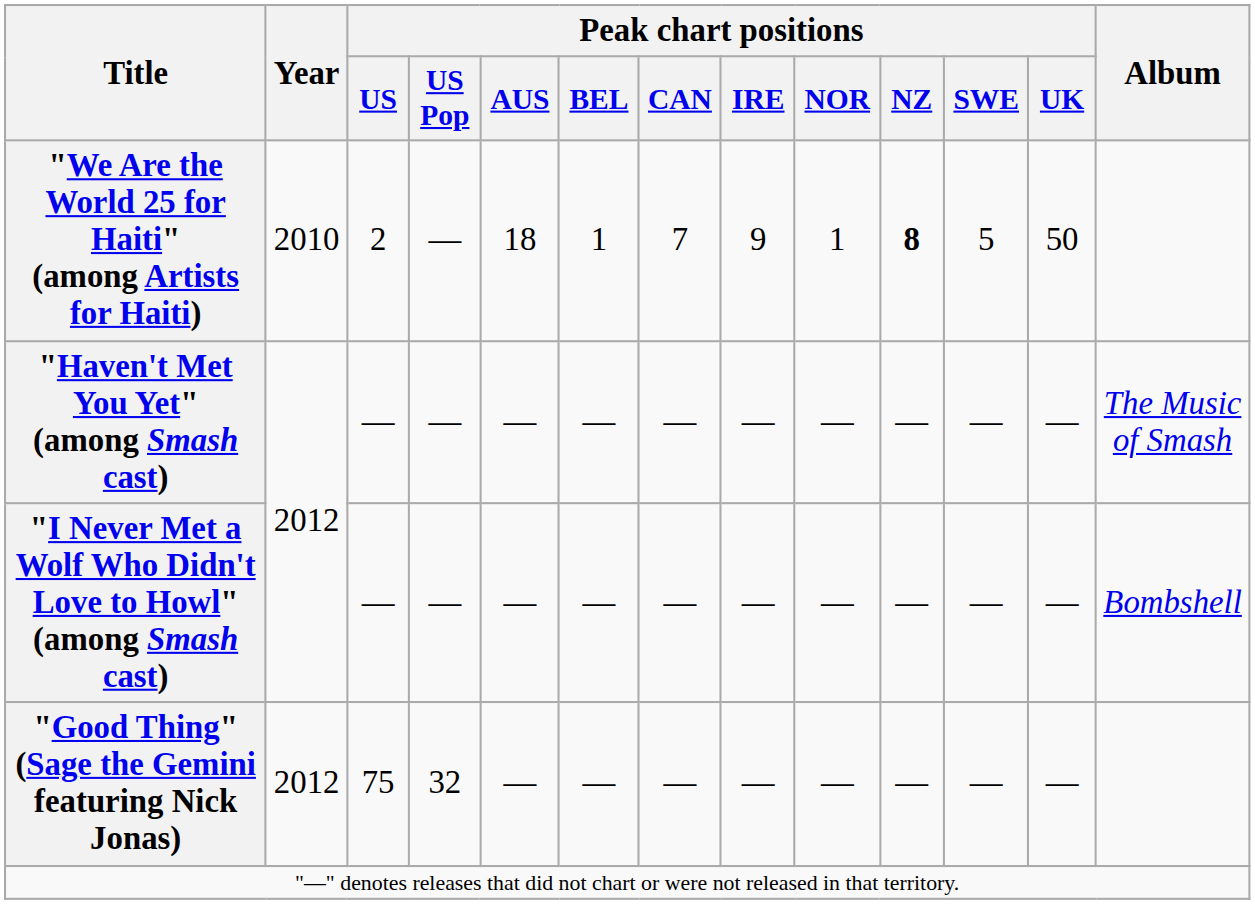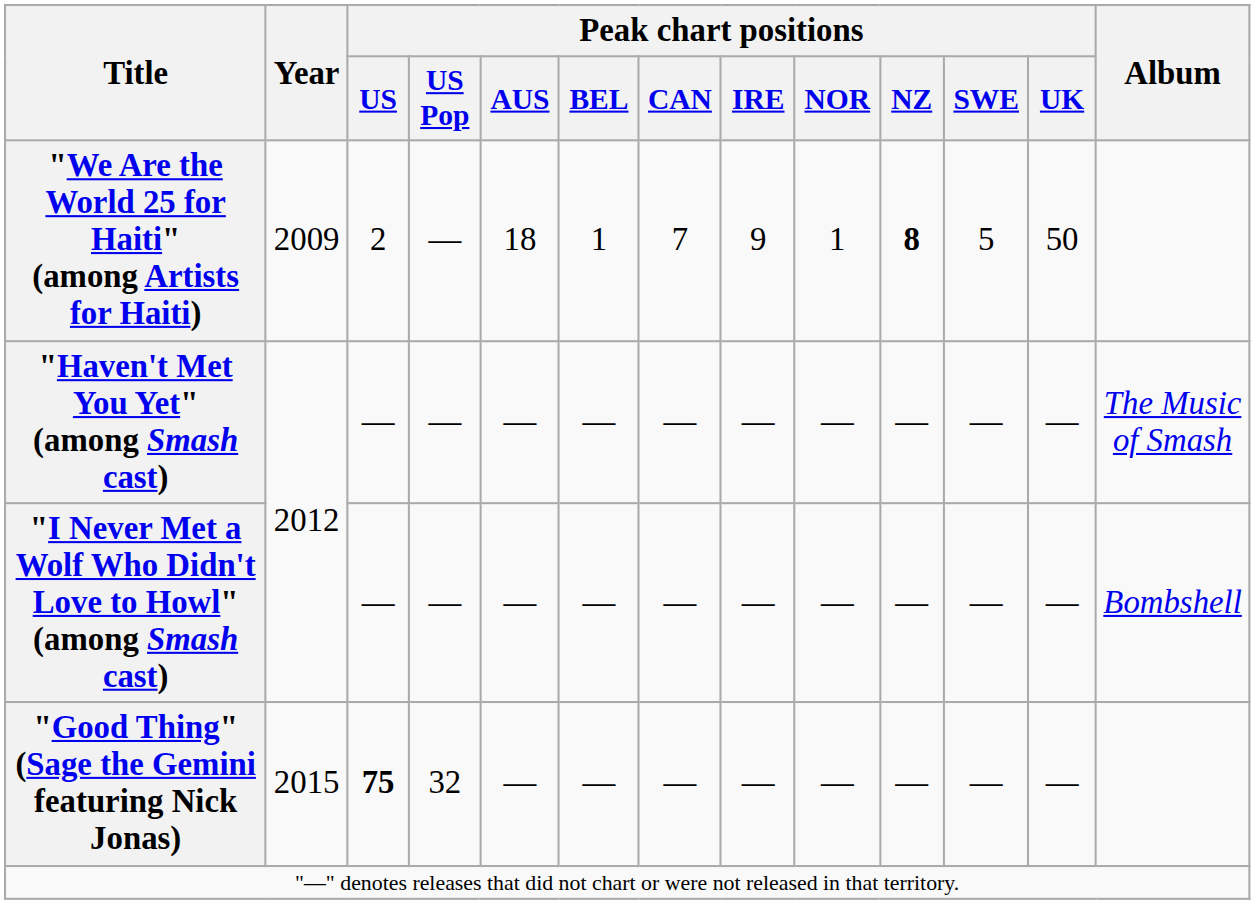"We Are the World 25 for Haiti" (among Artists for Haiti) | Year: 2010 -> 2009
"Good Thing" (Sage the Gemini featuring Nick Jonas) | Year: 2012 -> 2015
"Good Thing" (Sage the Gemini featuring Nick Jonas) | Peak chart positions / US: normal -> bold
